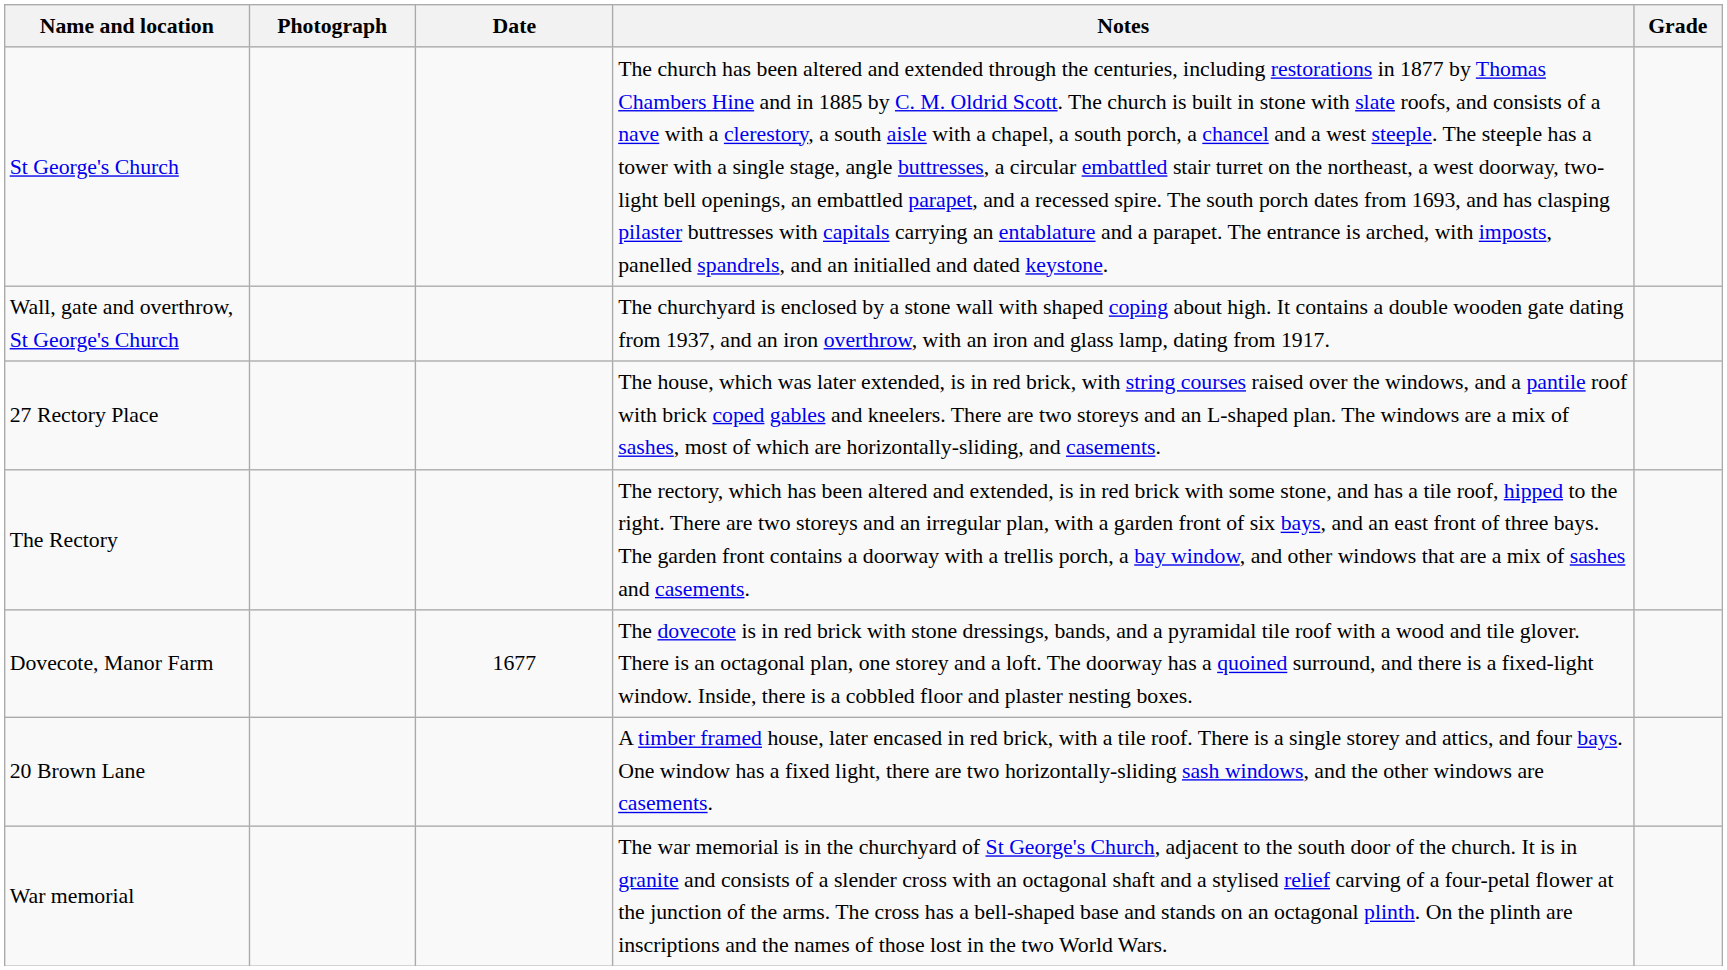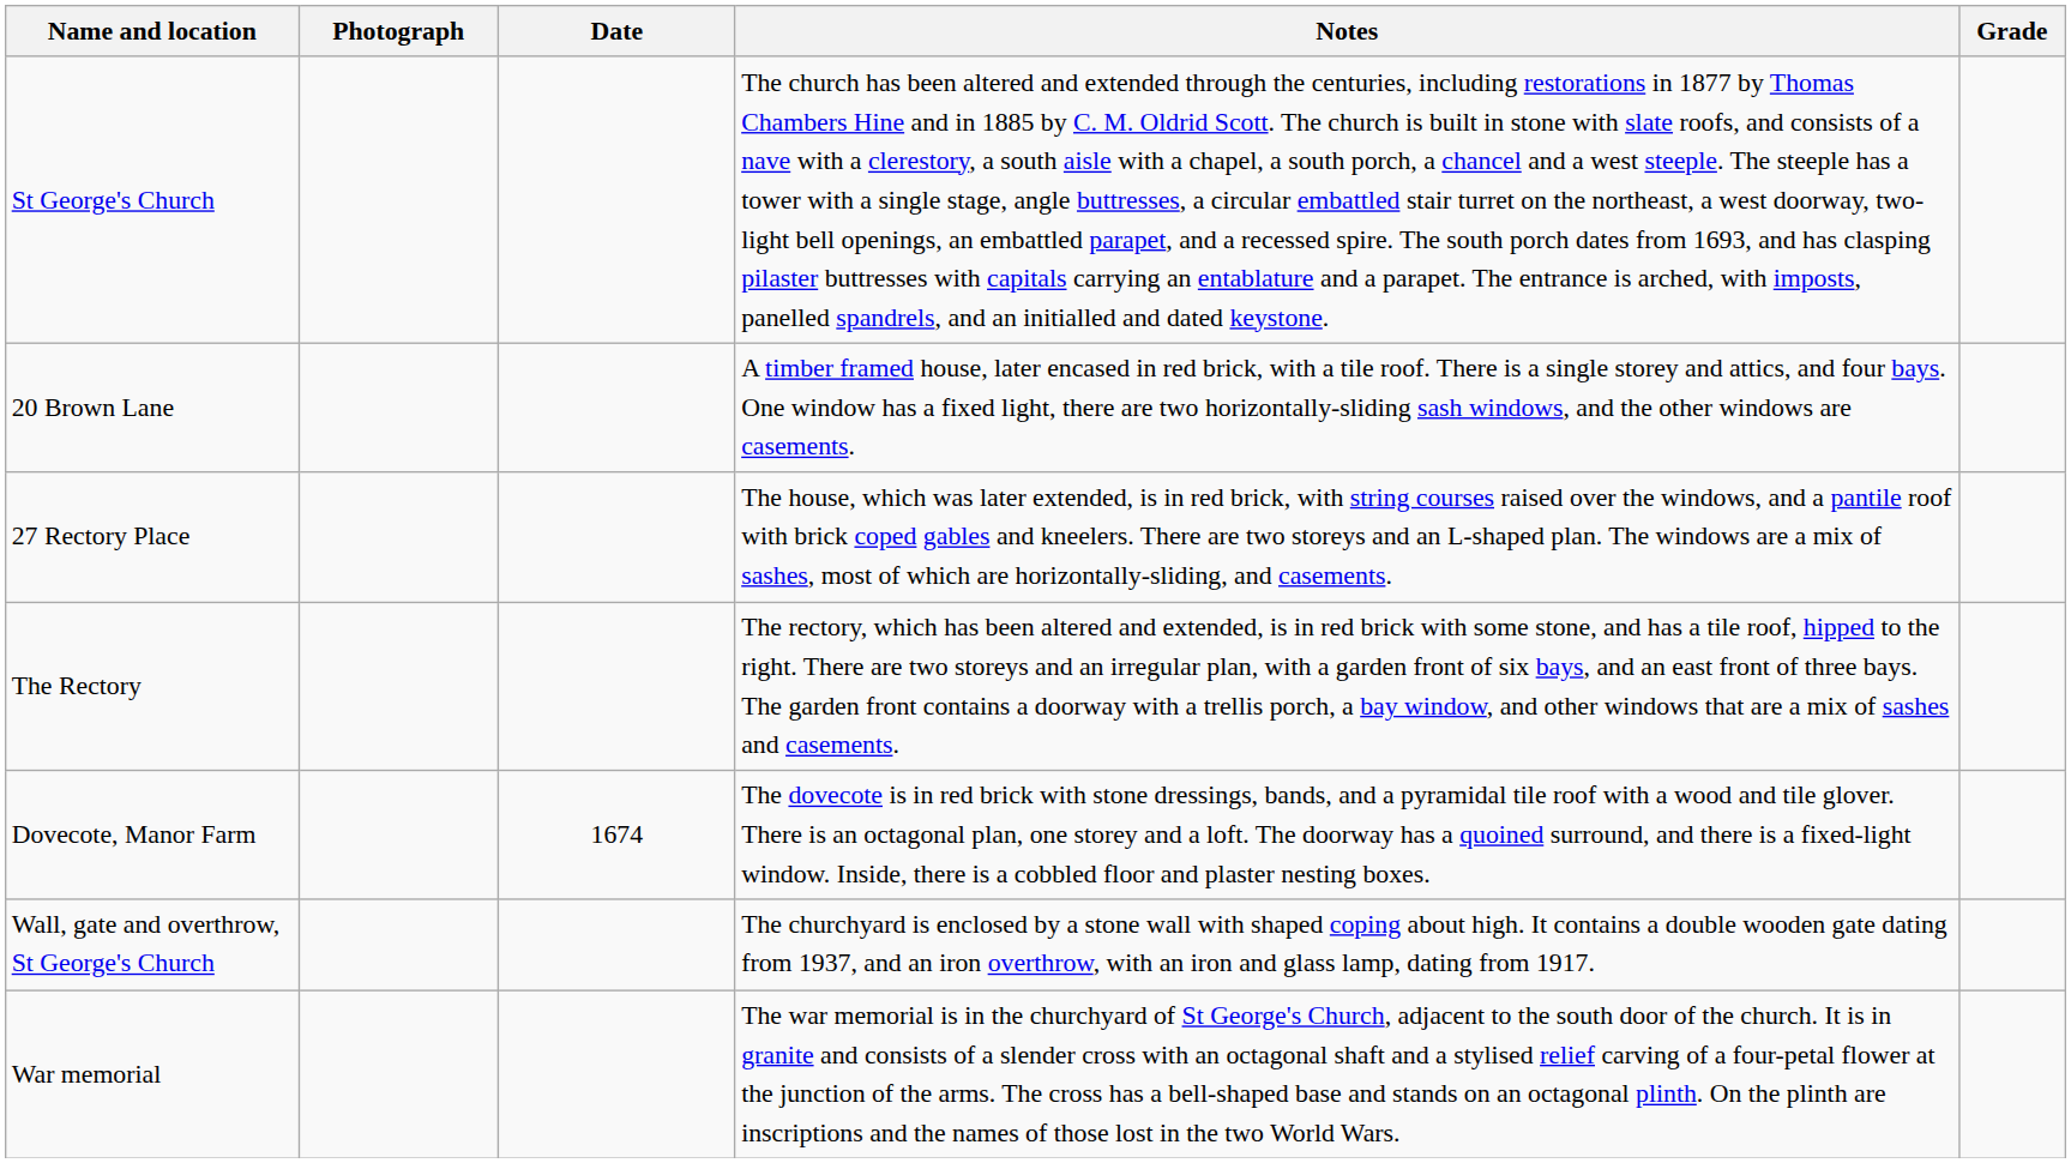rows swapped: 20 Brown Lane <-> Wall, gate and overthrow, St George's Church
Dovecote, Manor Farm | Date: 1677 -> 1674
